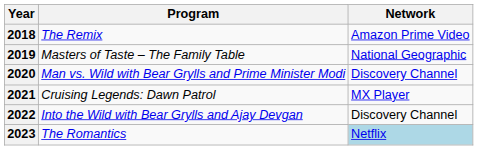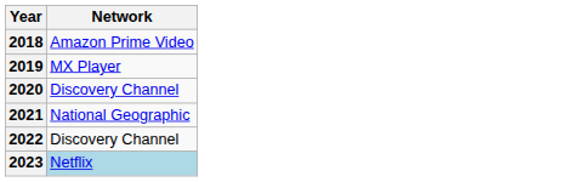- column: Program | The Remix | Masters of Taste – The Family Table | Man vs. Wild with Bear Grylls and Prime Minister Modi | Cruising Legends: Dawn Patrol | Into the Wild with Bear Grylls and Ajay Devgan | The Romantics
2019 | Network: National Geographic -> MX Player
2021 | Network: MX Player -> National Geographic
